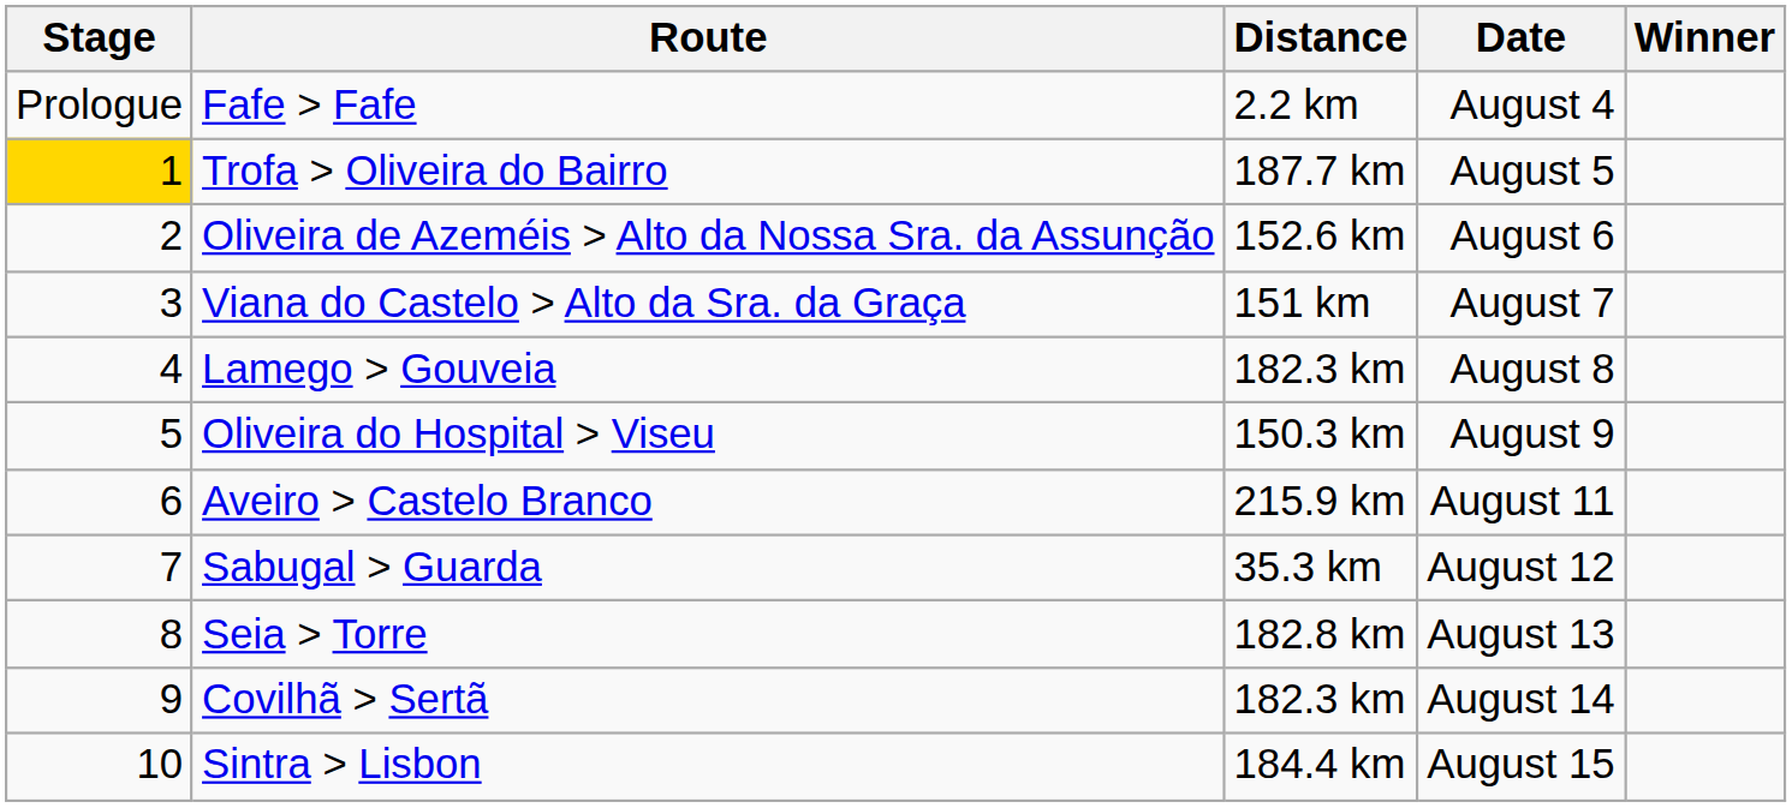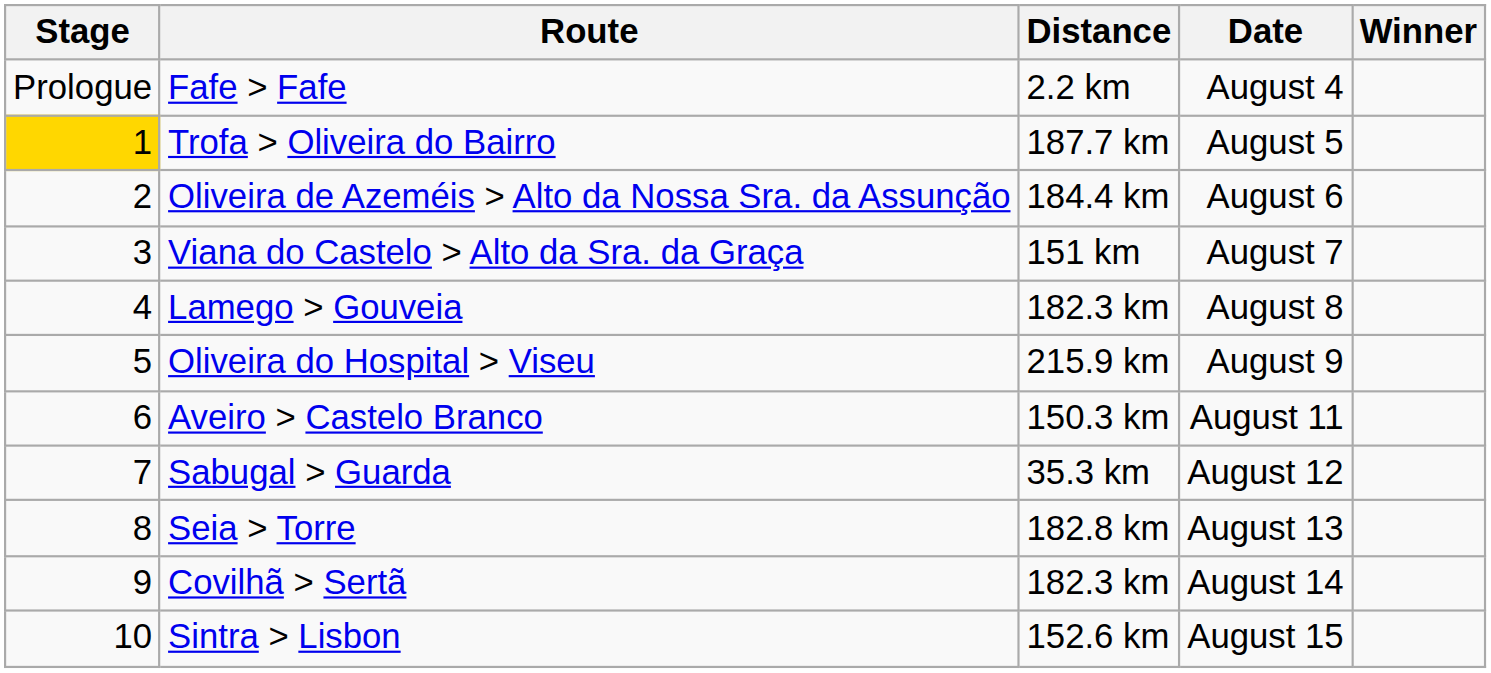Oliveira de Azeméis > Alto da Nossa Sra. da Assunção | Distance: 152.6 km -> 184.4 km
Oliveira do Hospital > Viseu | Distance: 150.3 km -> 215.9 km
Aveiro > Castelo Branco | Distance: 215.9 km -> 150.3 km
Sintra > Lisbon | Distance: 184.4 km -> 152.6 km
